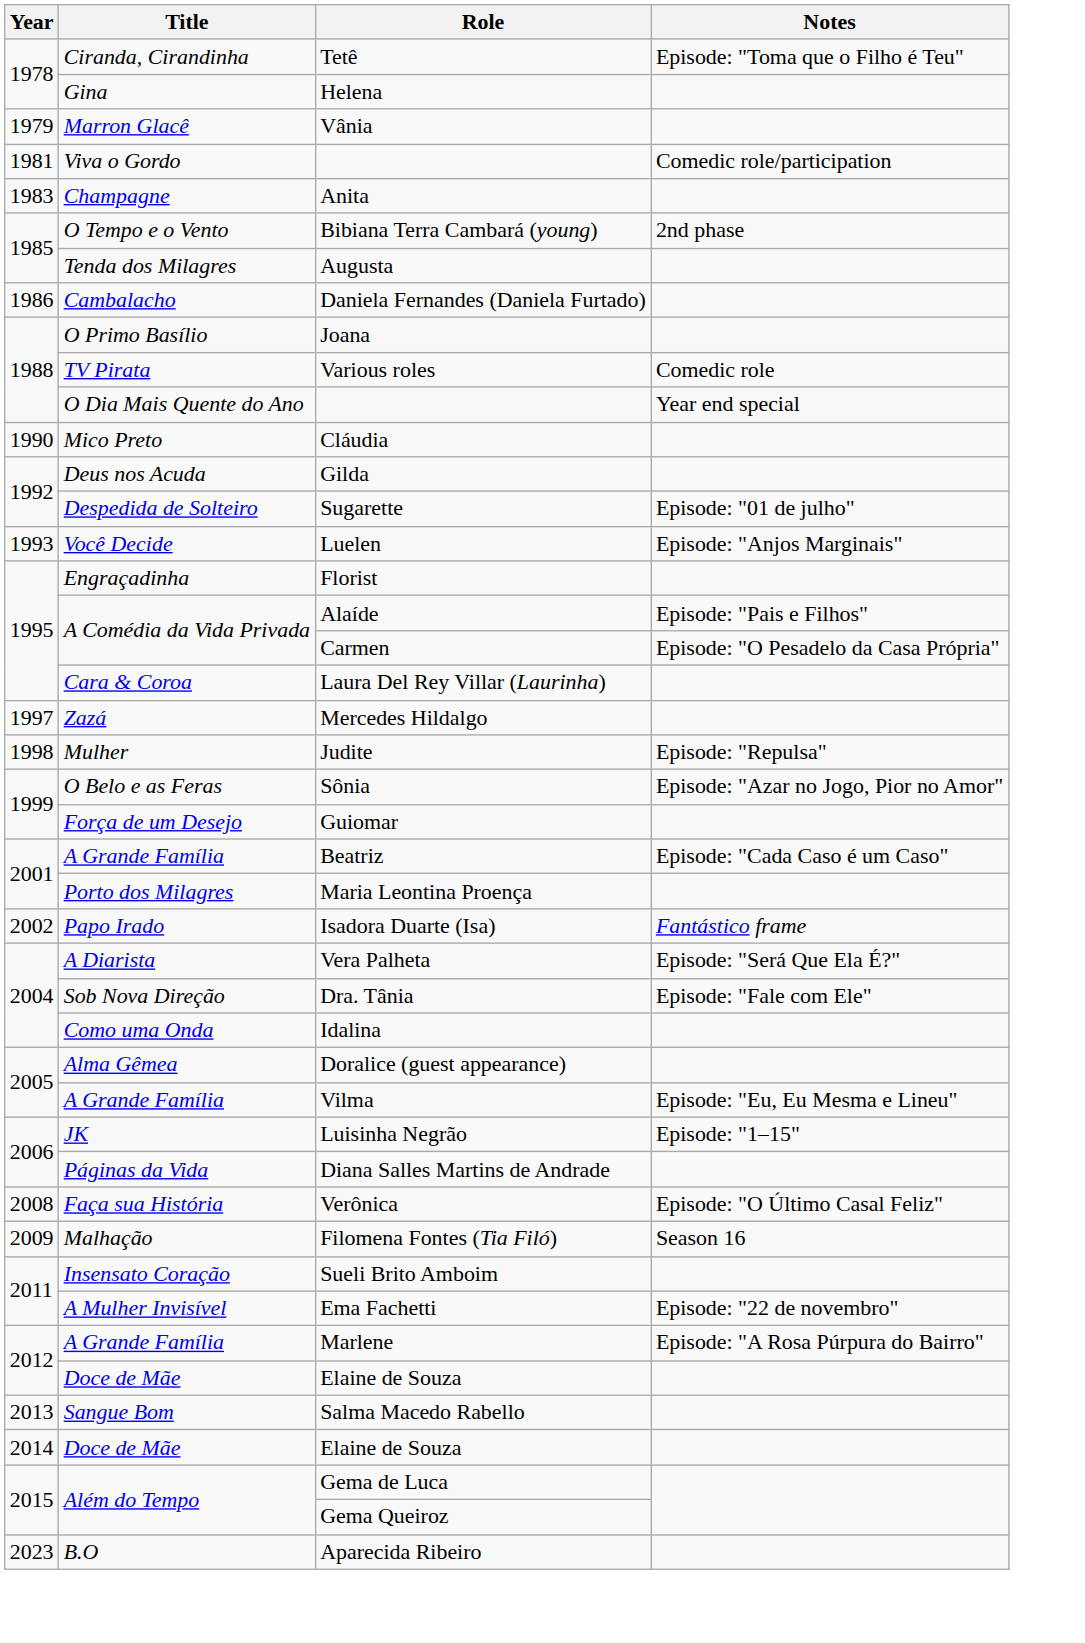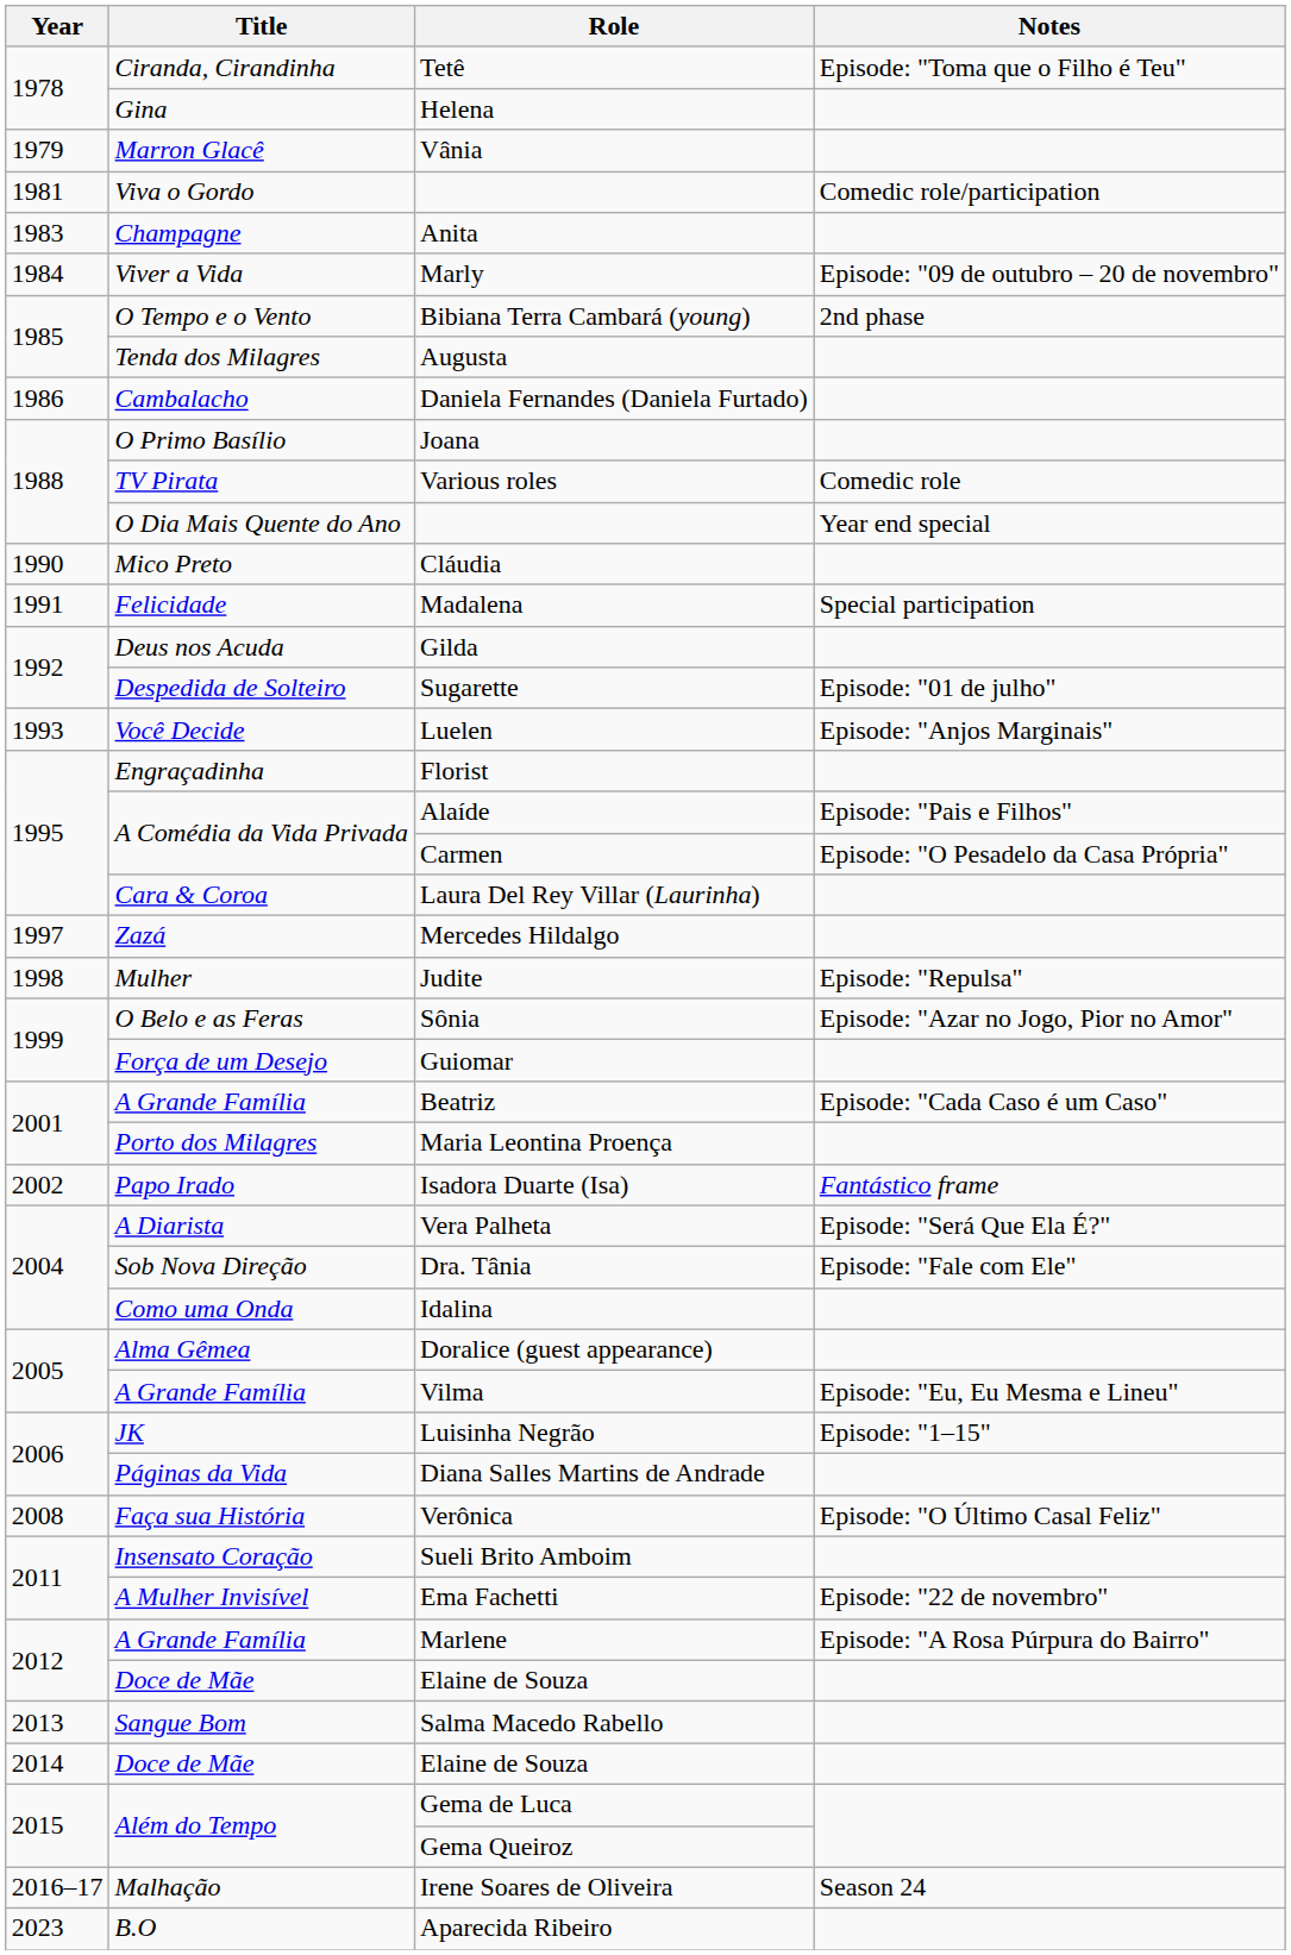+ row: 1984 | Viver a Vida | Marly | Episode: "09 de outubro – 20 de novembro"
+ row: 1991 | Felicidade | Madalena | Special participation
- row: 2009 | Malhação | Filomena Fontes (Tia Filó) | Season 16
+ row: 2016–17 | Malhação | Irene Soares de Oliveira | Season 24
